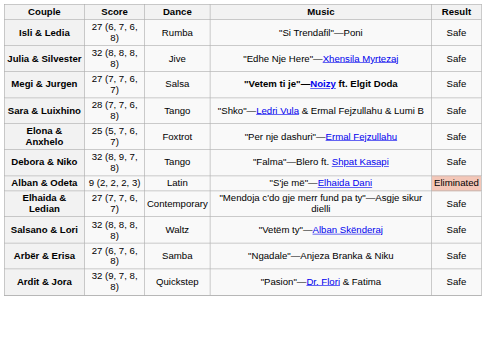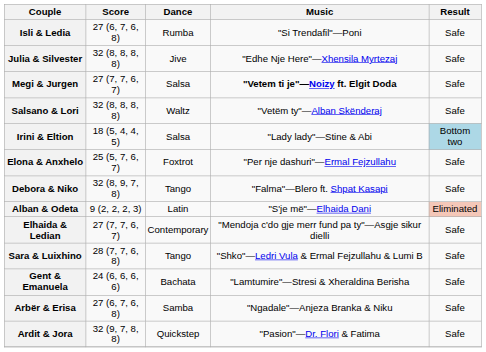rows swapped: Sara & Luixhino <-> Salsano & Lori
+ row: Irini & Eltion | 18 (5, 4, 4, 5) | Salsa | "Lady lady"—Stine & Abi | Bottom two
+ row: Gent & Emanuela | 24 (6, 6, 6, 6) | Bachata | "Lamtumire"—Stresi & Xheraldina Berisha | Safe
